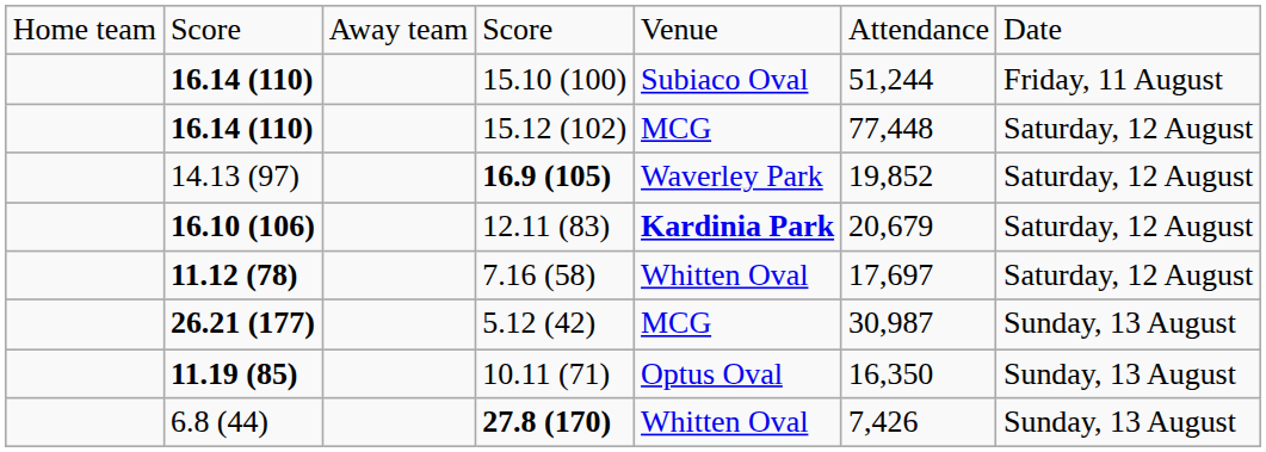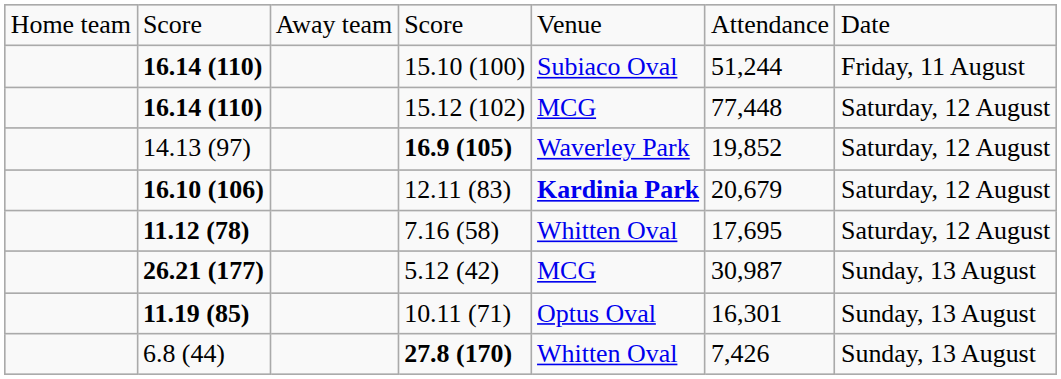7.16 (58) | column 6: 17,697 -> 17,695
10.11 (71) | column 6: 16,350 -> 16,301
